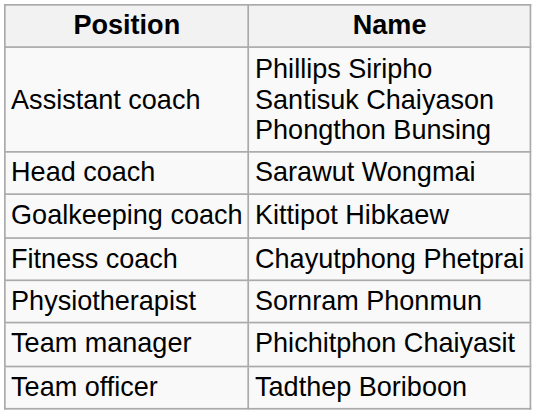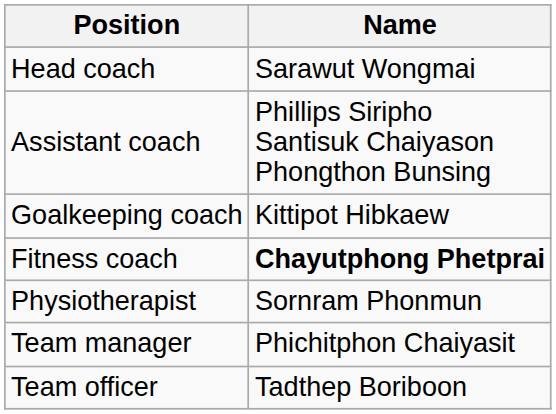rows swapped: Head coach <-> Assistant coach
Fitness coach | Name: normal -> bold
